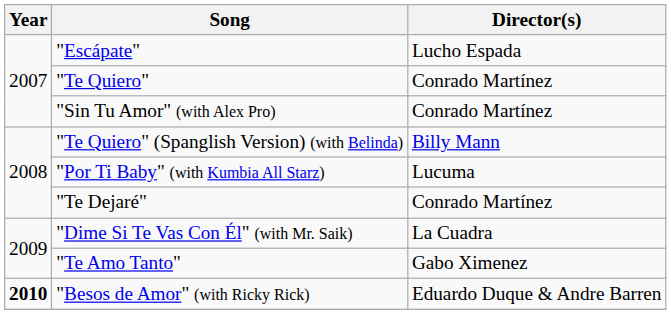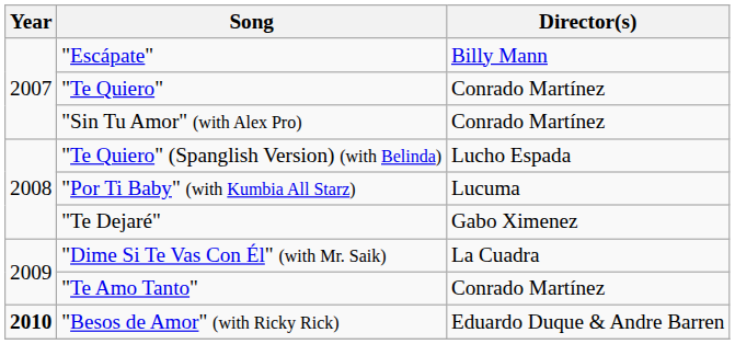"Escápate" | Director(s): Lucho Espada -> Billy Mann
"Te Quiero" (Spanglish Version) (with Belinda) | Director(s): Billy Mann -> Lucho Espada
"Te Dejaré" | Director(s): Conrado Martínez -> Gabo Ximenez
"Te Amo Tanto" | Director(s): Gabo Ximenez -> Conrado Martínez
